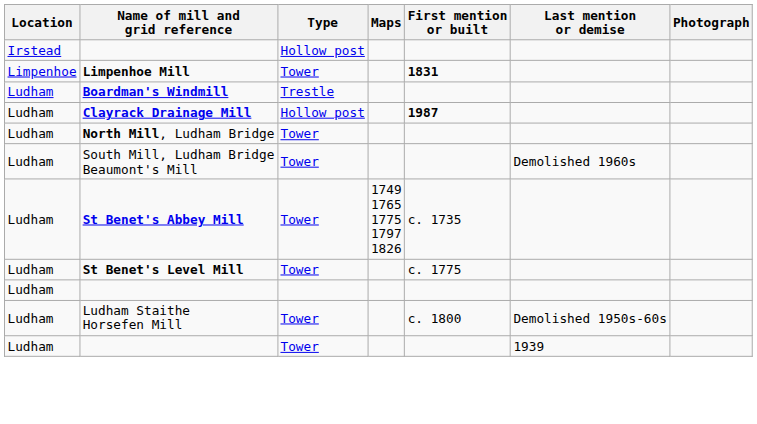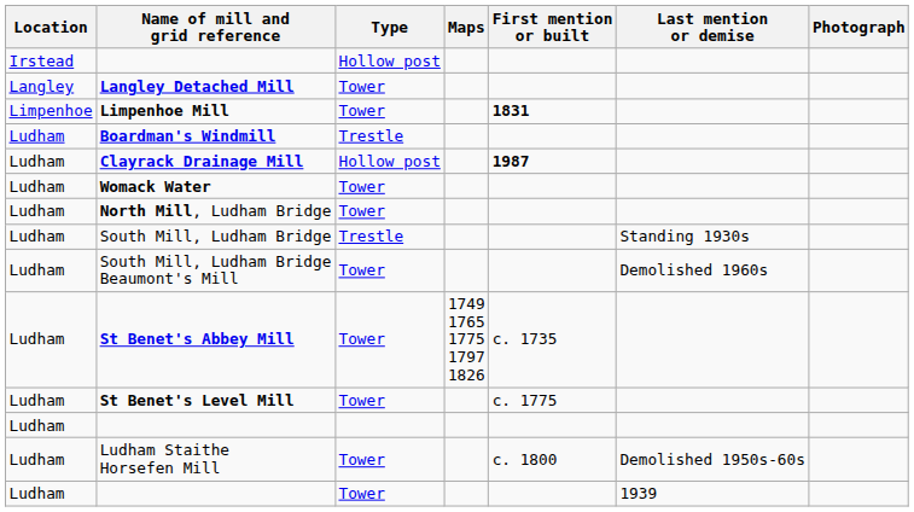+ row: Langley | Langley Detached Mill | Tower
+ row: Ludham | Womack Water | Tower
+ row: Ludham | South Mill, Ludham Bridge | Trestle | Standing 1930s
